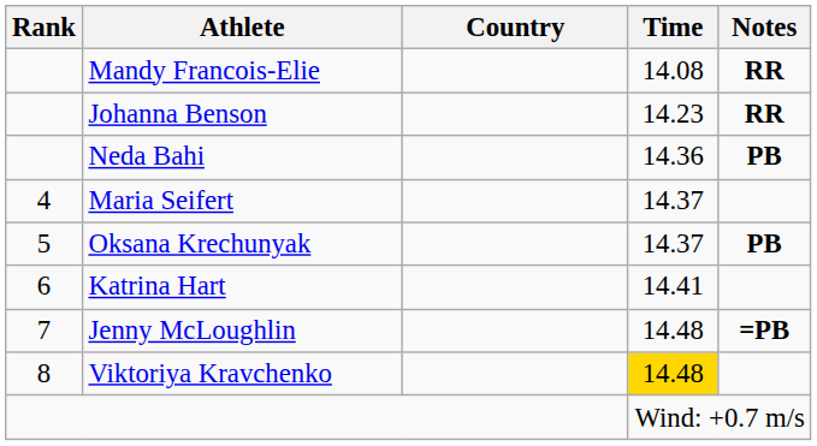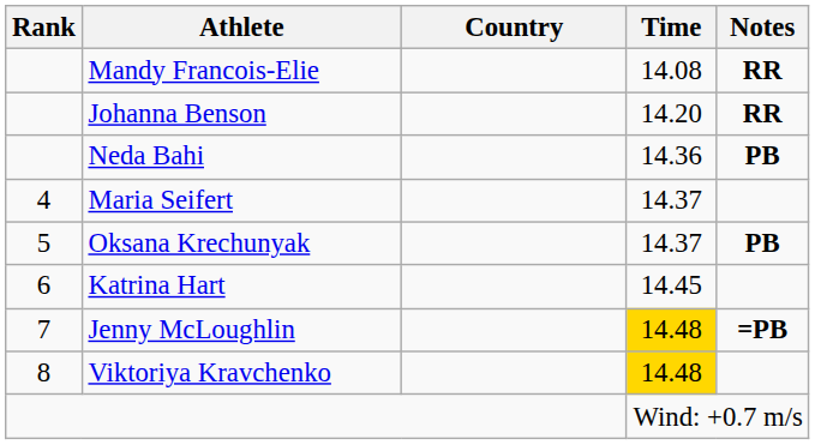Johanna Benson | Time: 14.23 -> 14.20
Katrina Hart | Time: 14.41 -> 14.45
Jenny McLoughlin | Time: no background -> gold background
